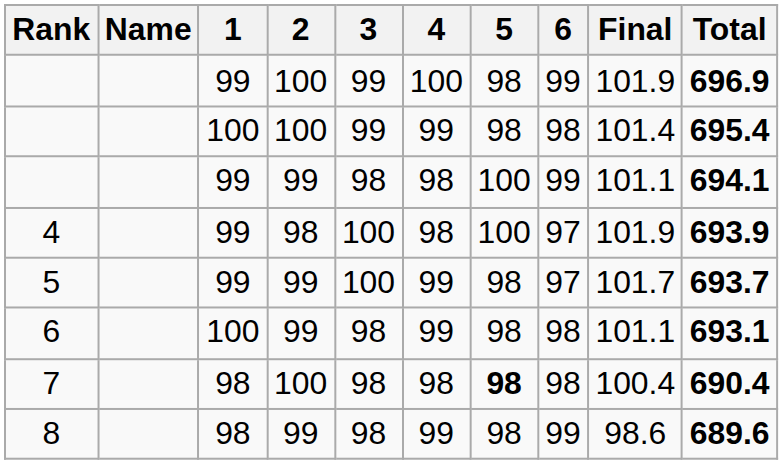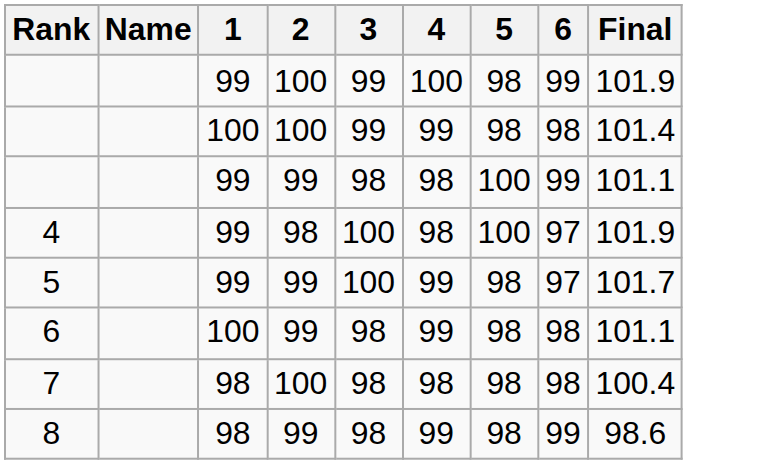- column: Total | 696.9 | 695.4 | 694.1 | 693.9 | 693.7 | 693.1 | 690.4 | 689.6
7 | 5: bold -> normal
